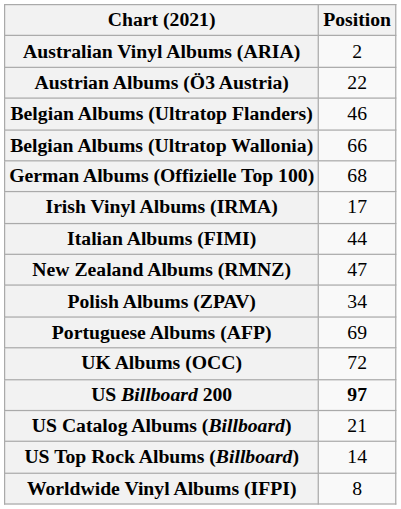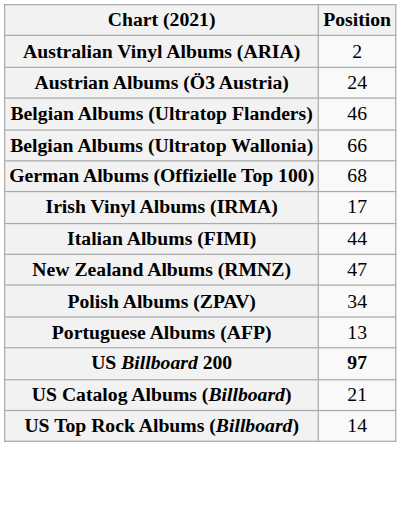Austrian Albums (Ö3 Austria) | Position: 22 -> 24
Portuguese Albums (AFP) | Position: 69 -> 13
- row: UK Albums (OCC) | 72
- row: Worldwide Vinyl Albums (IFPI) | 8
